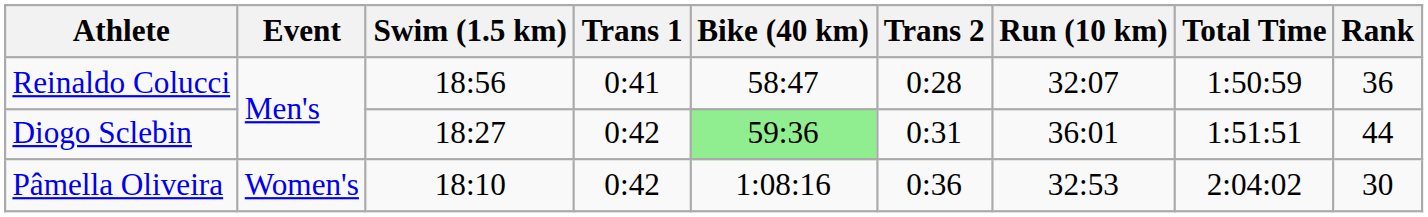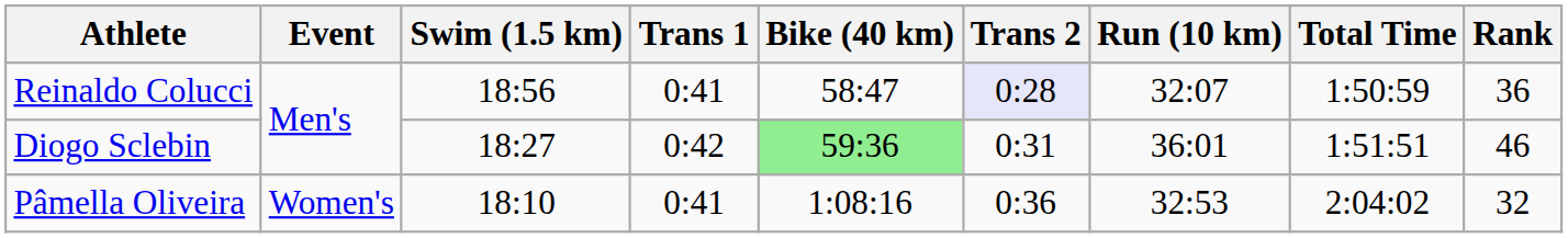Reinaldo Colucci | Trans 2: no background -> lavender background
Diogo Sclebin | Rank: 44 -> 46
Pâmella Oliveira | Trans 1: 0:42 -> 0:41
Pâmella Oliveira | Rank: 30 -> 32
